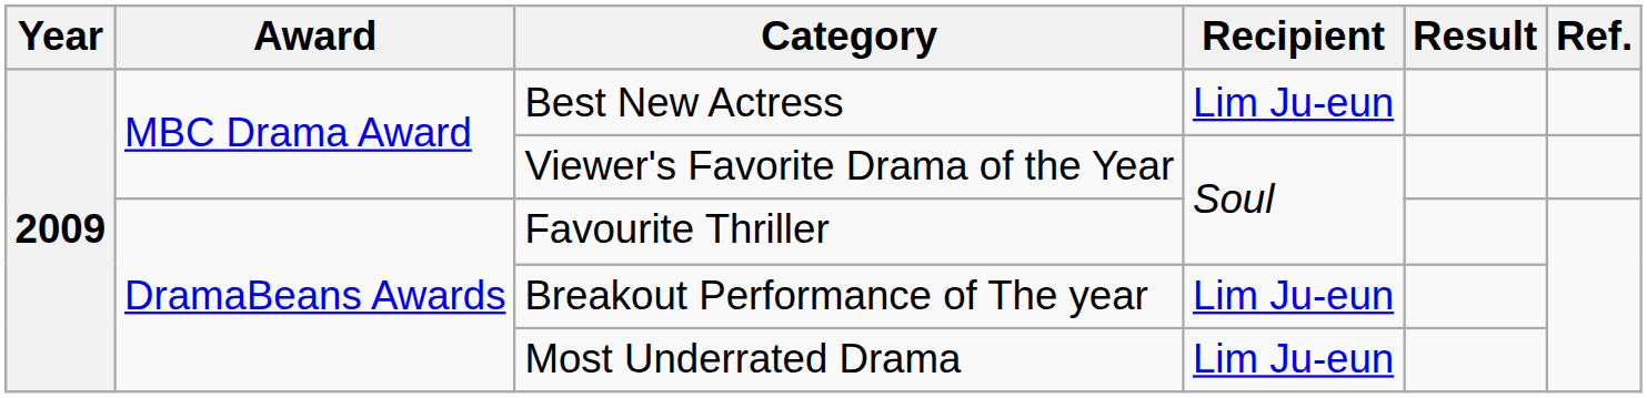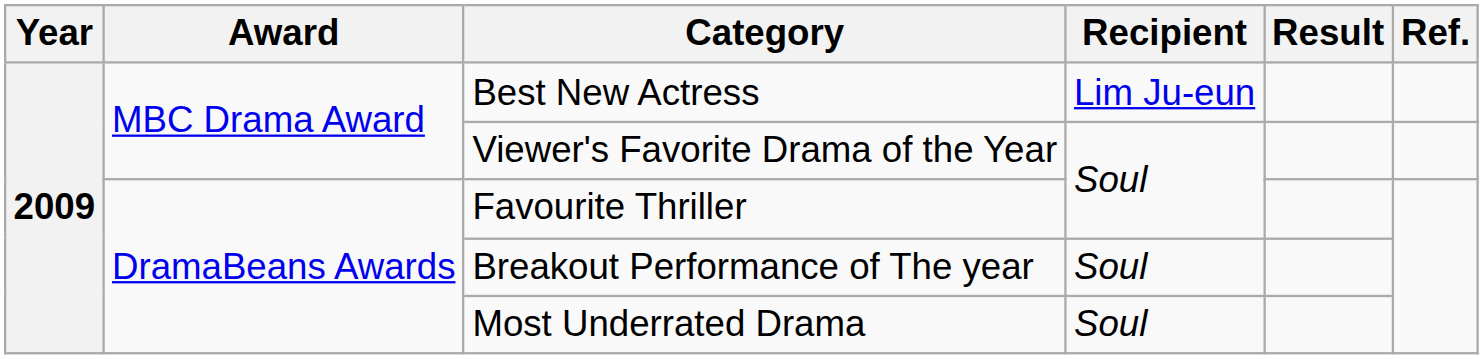Breakout Performance of The year | Recipient: Lim Ju-eun -> Soul
Most Underrated Drama | Recipient: Lim Ju-eun -> Soul
